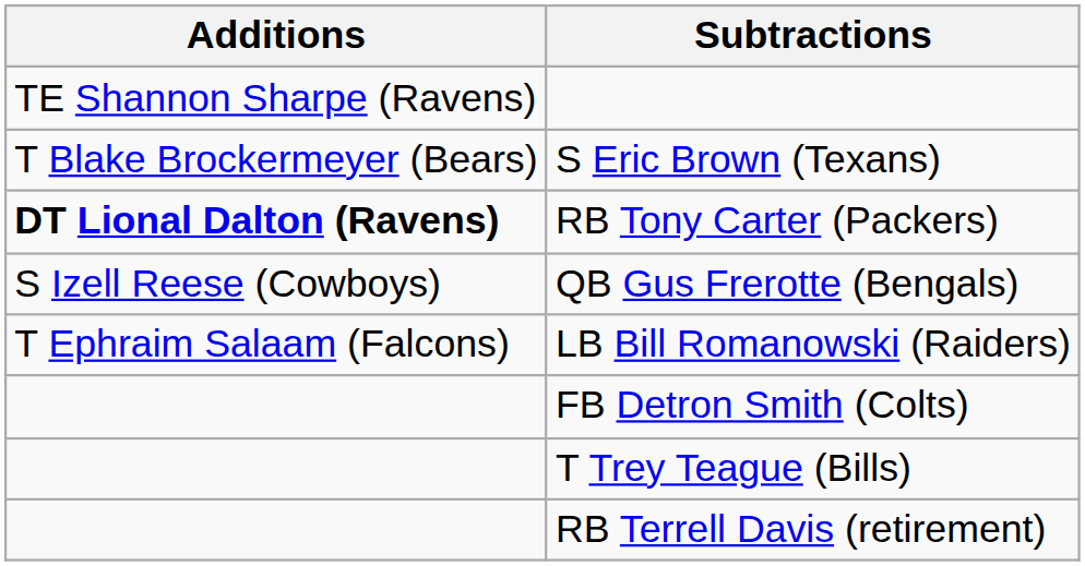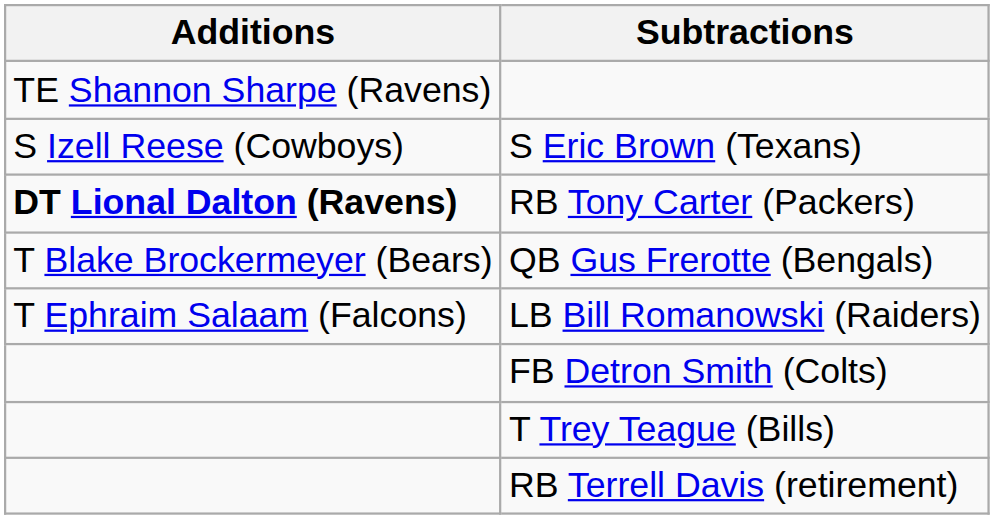S Eric Brown (Texans) | Additions: T Blake Brockermeyer (Bears) -> S Izell Reese (Cowboys)
QB Gus Frerotte (Bengals) | Additions: S Izell Reese (Cowboys) -> T Blake Brockermeyer (Bears)
